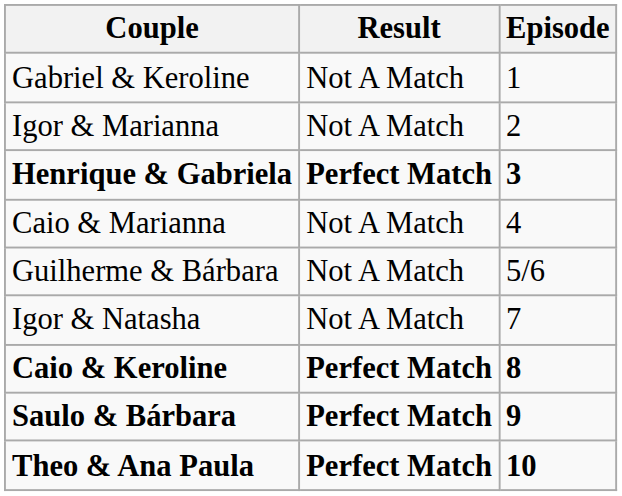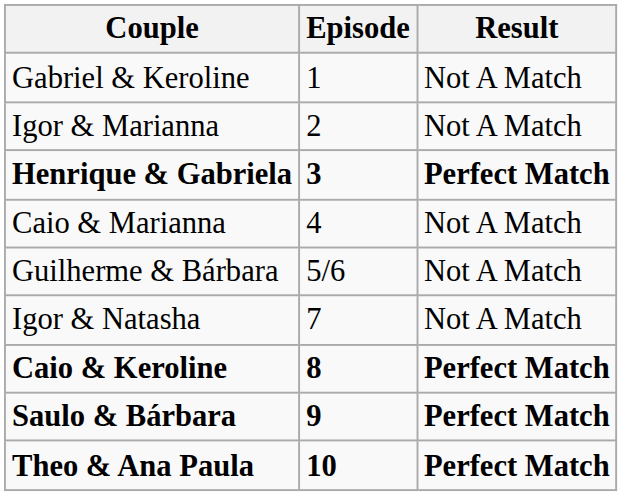columns swapped: Episode <-> Result
